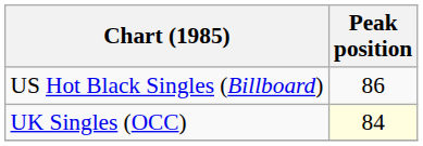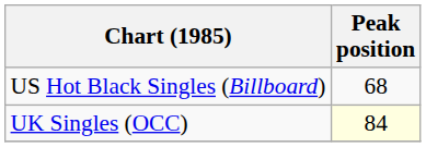US Hot Black Singles (Billboard) | Peak position: 86 -> 68
